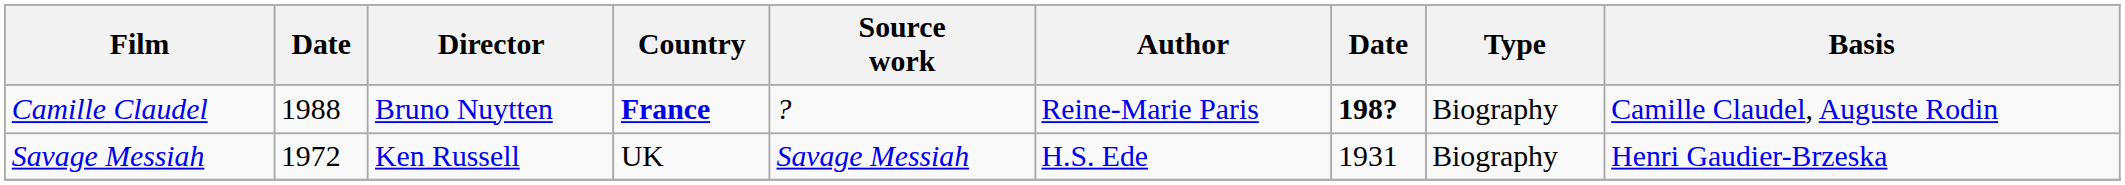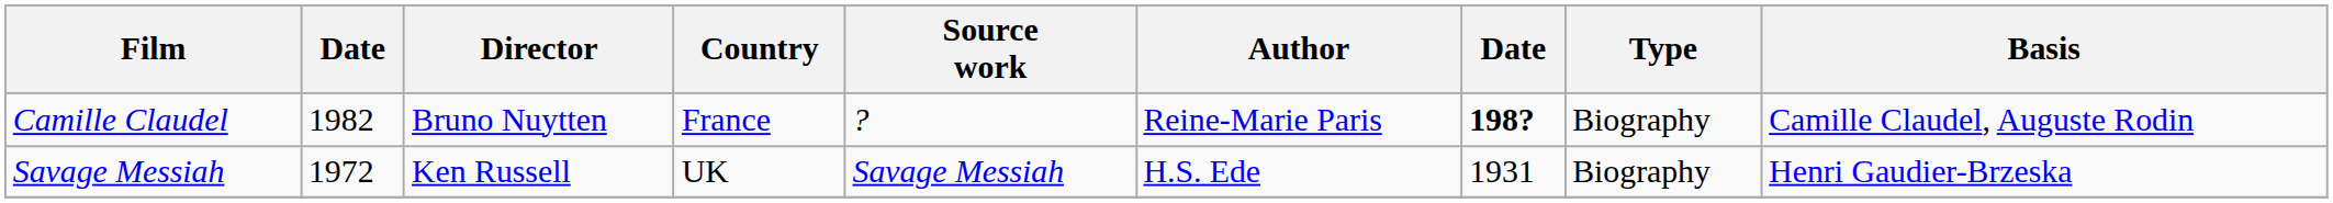Camille Claudel | column 2: 1988 -> 1982
Camille Claudel | Country: bold -> normal
